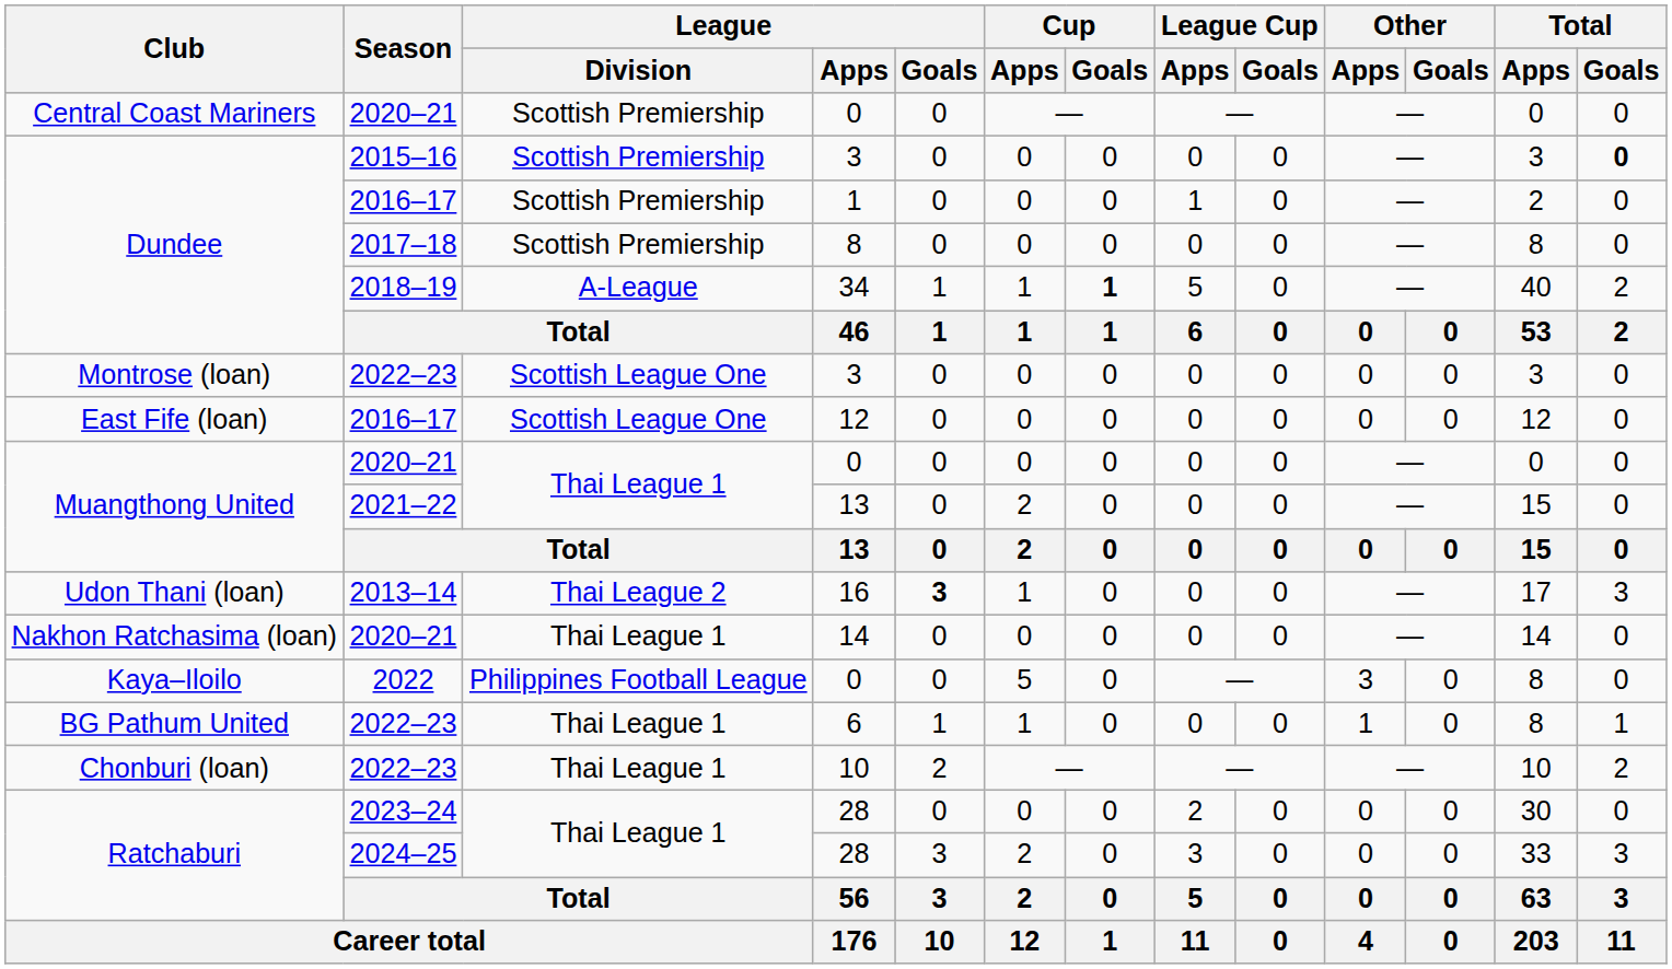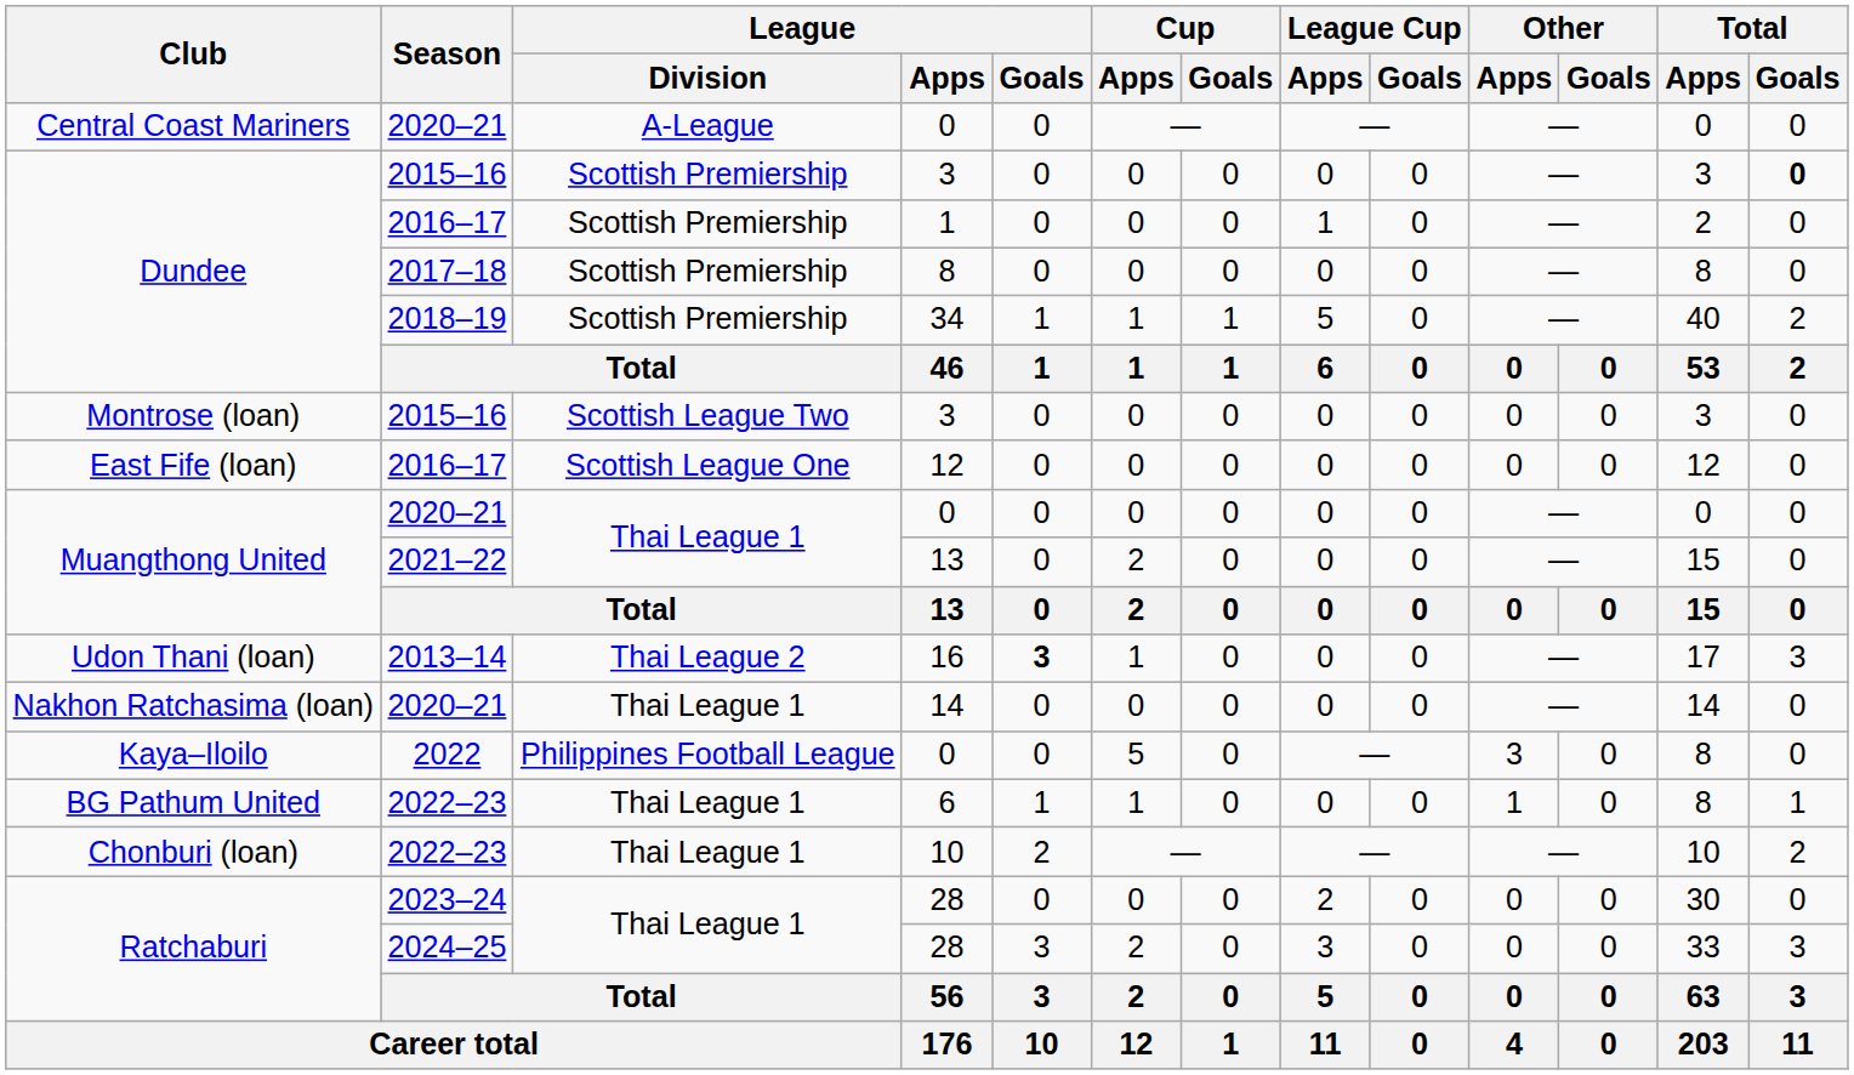Central Coast Mariners / 0 | League / Division: Scottish Premiership -> A-League
34 | League / Division: A-League -> Scottish Premiership
34 | Cup / Goals: bold -> normal
Montrose (loan) / 3 | Season: 2022–23 -> 2015–16
Montrose (loan) / 3 | League / Division: Scottish League One -> Scottish League Two
